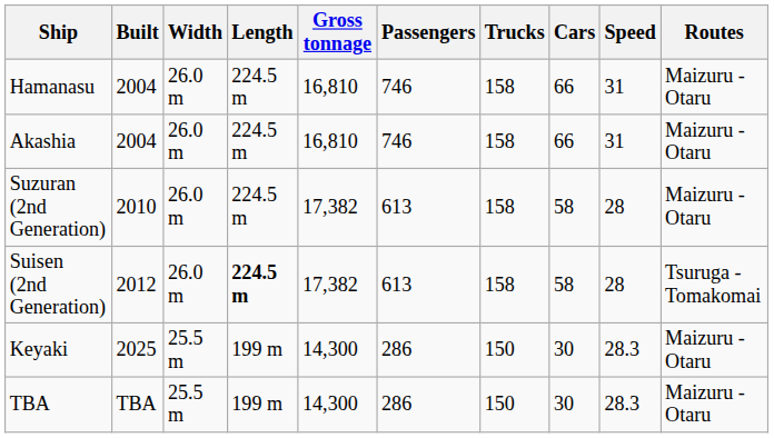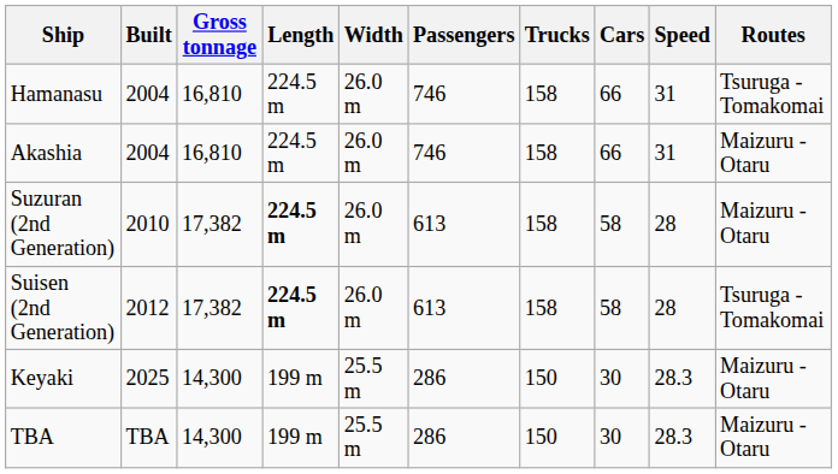columns swapped: Gross tonnage <-> Width
Hamanasu | Routes: Maizuru - Otaru -> Tsuruga - Tomakomai
Suzuran (2nd Generation) | Length: normal -> bold
